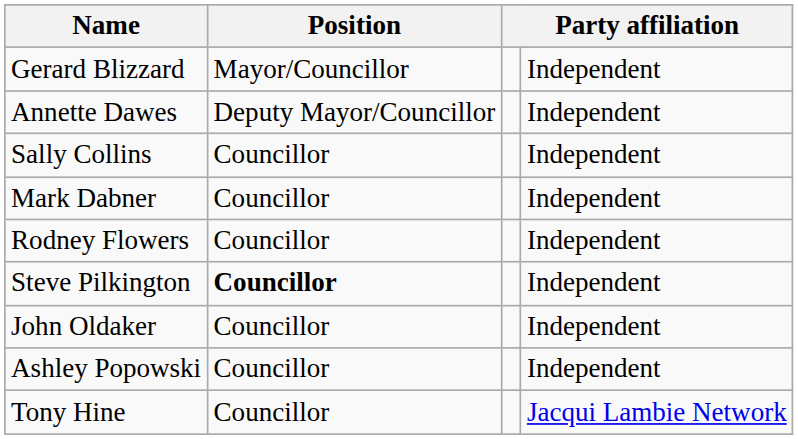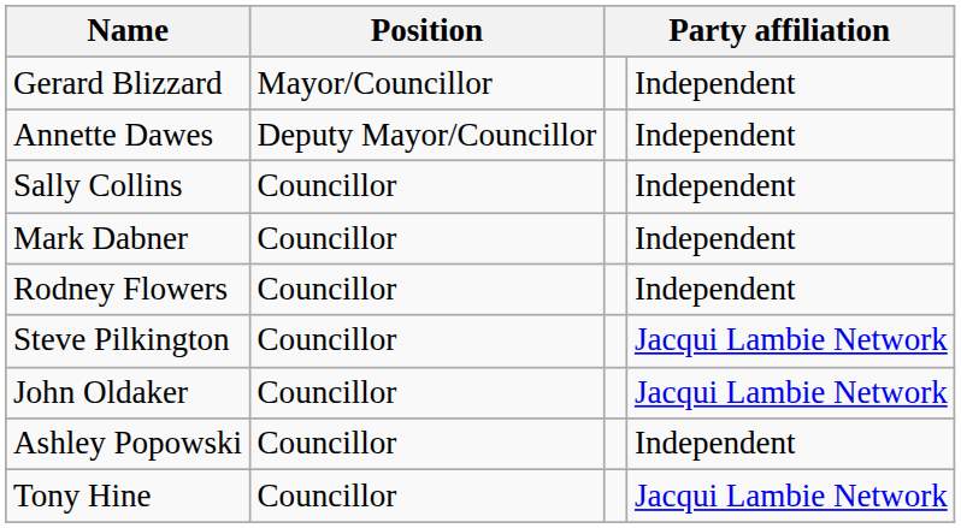Steve Pilkington | Position: bold -> normal
Steve Pilkington | column 4: Independent -> Jacqui Lambie Network
John Oldaker | column 4: Independent -> Jacqui Lambie Network
